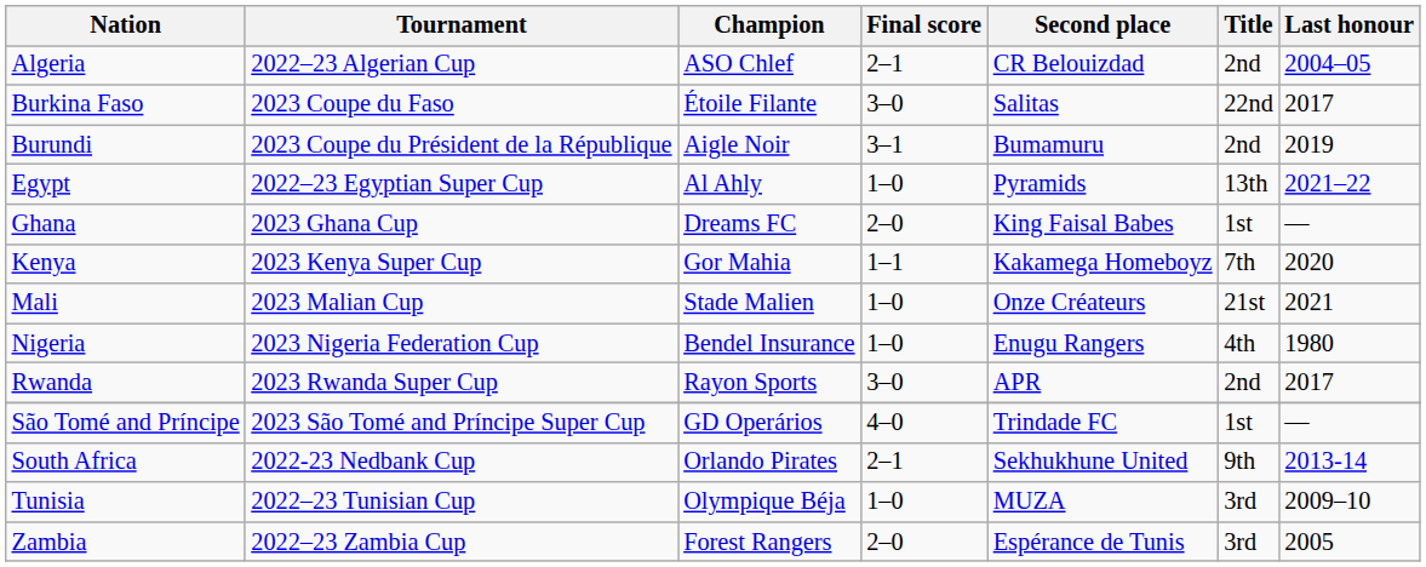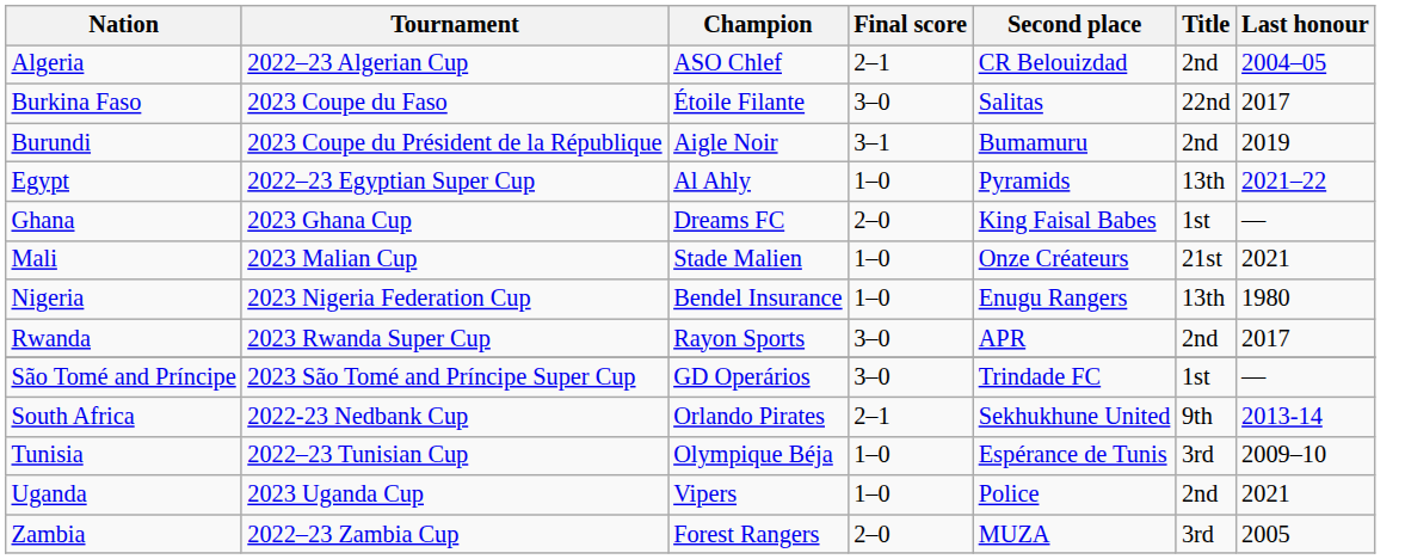- row: Kenya | 2023 Kenya Super Cup | Gor Mahia | 1–1 | Kakamega Homeboyz | 7th | 2020
Nigeria | Title: 4th -> 13th
São Tomé and Príncipe | Final score: 4–0 -> 3–0
Tunisia | Second place: MUZA -> Espérance de Tunis
+ row: Uganda | 2023 Uganda Cup | Vipers | 1–0 | Police | 2nd | 2021
Zambia | Second place: Espérance de Tunis -> MUZA
